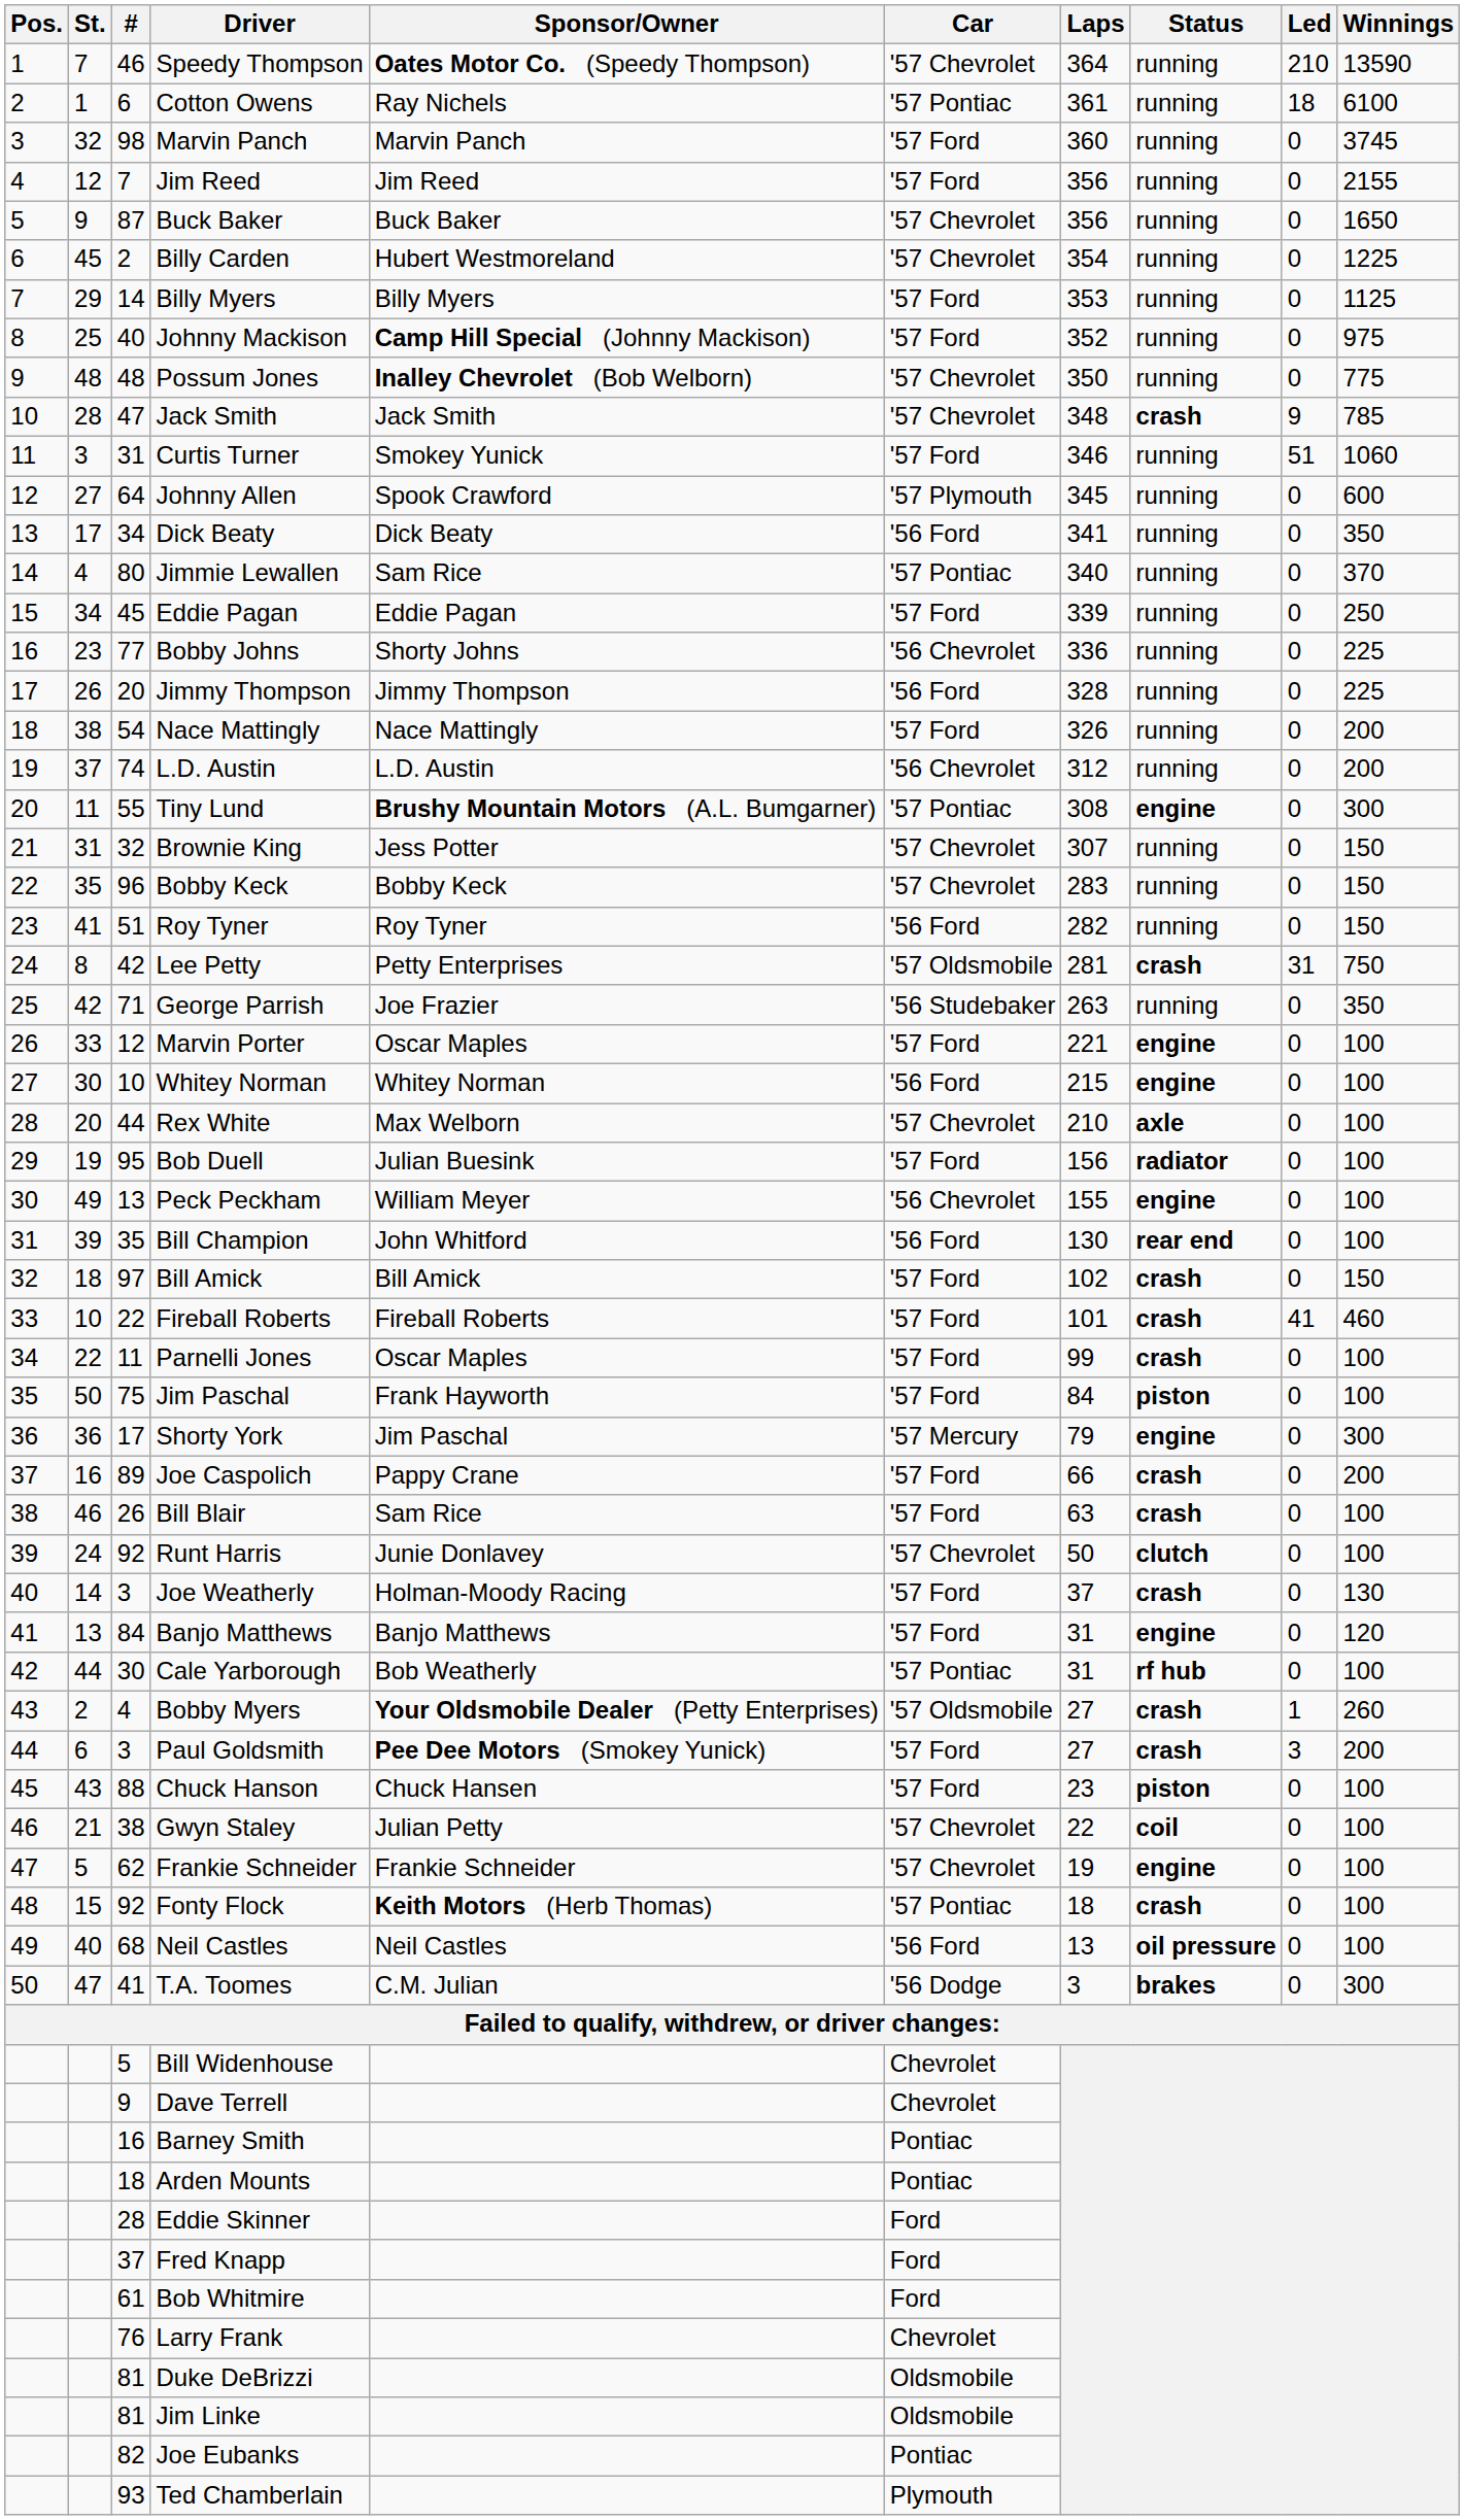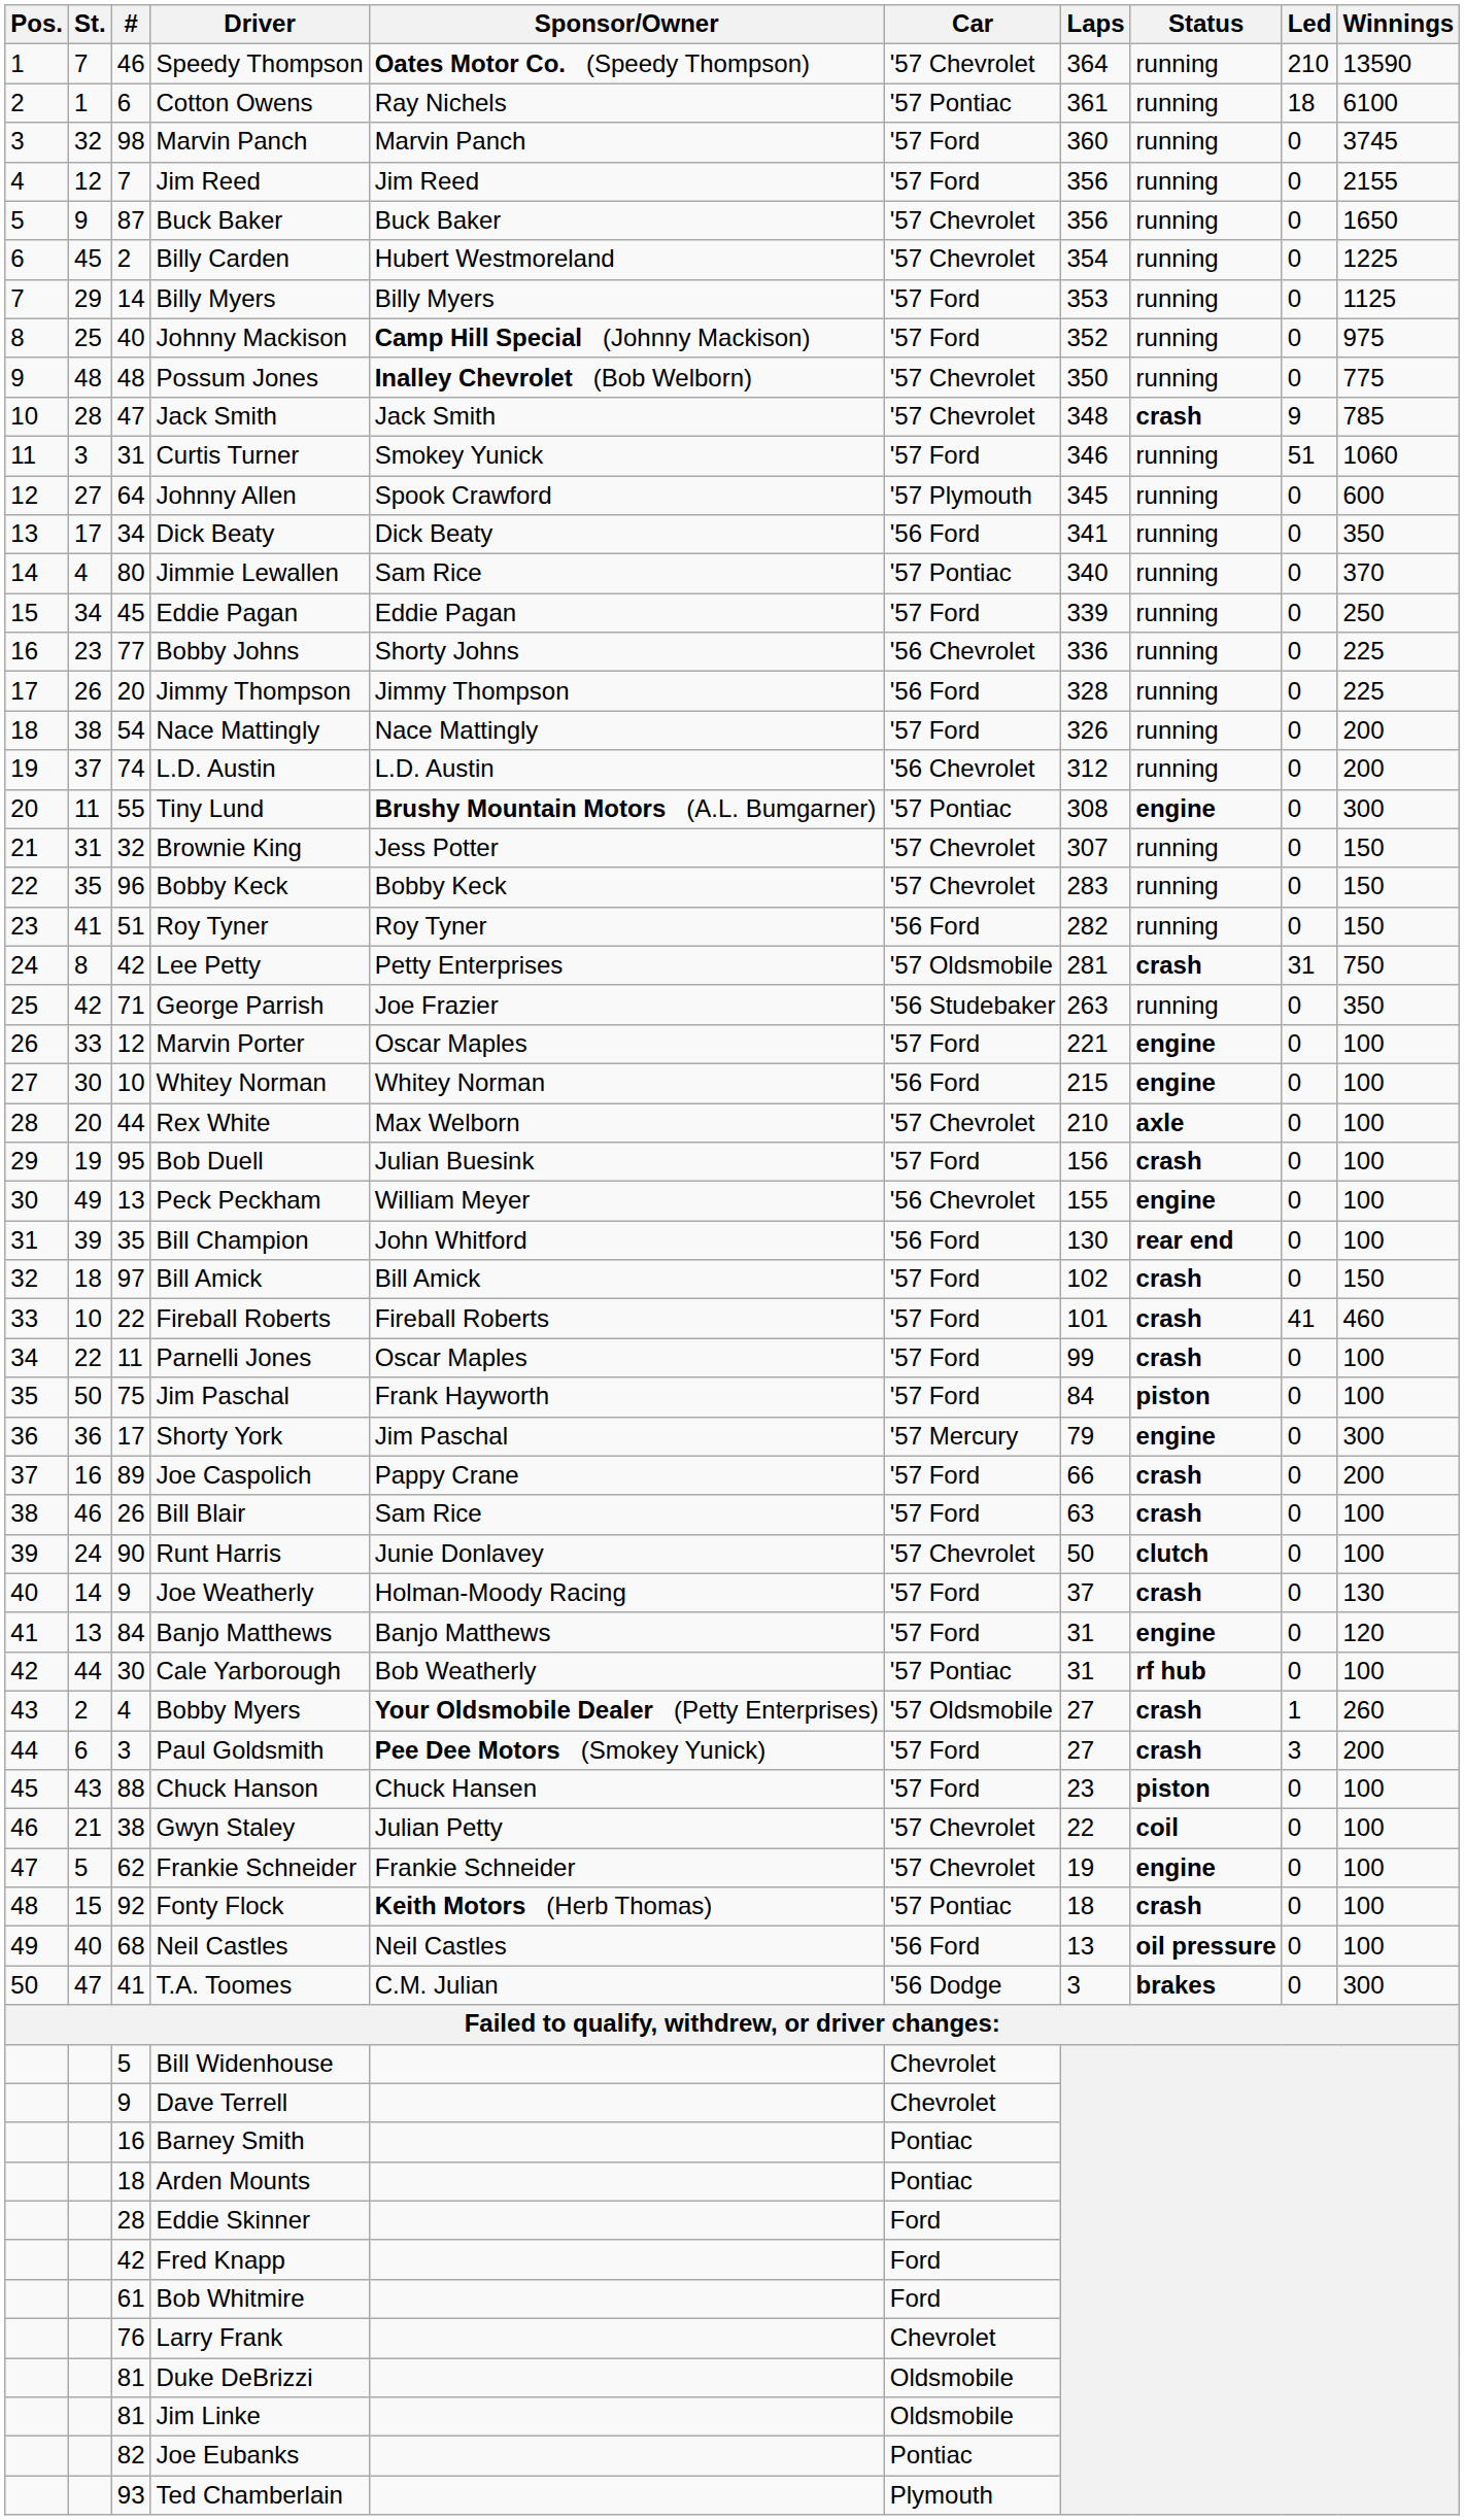Bob Duell | Status: radiator -> crash
Runt Harris | #: 92 -> 90
Joe Weatherly | #: 3 -> 9
Fred Knapp | #: 37 -> 42
